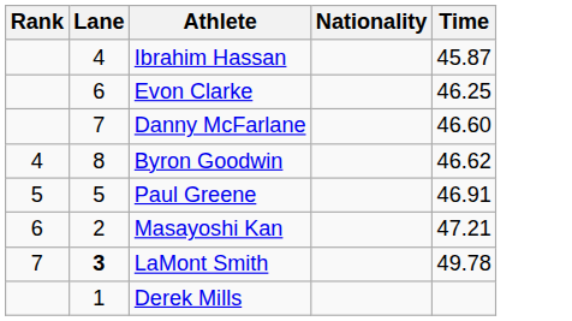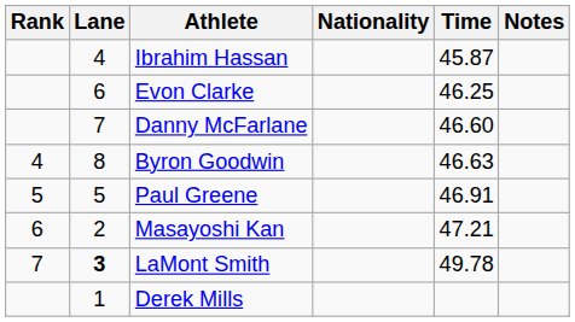+ column: Notes
Byron Goodwin | Time: 46.62 -> 46.63
